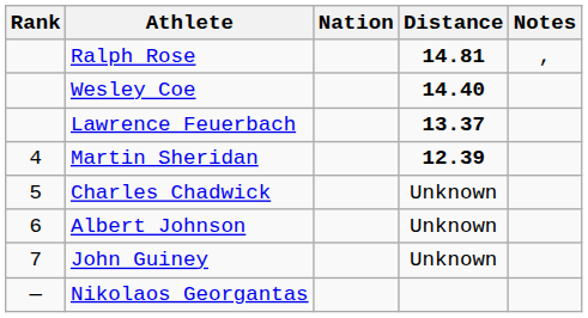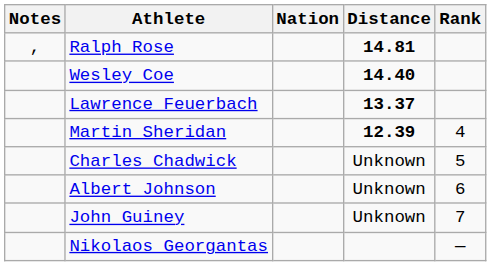columns swapped: Rank <-> Notes
